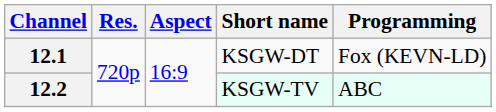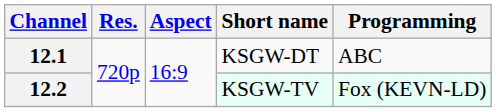12.1 | Programming: Fox (KEVN-LD) -> ABC
12.2 | Programming: ABC -> Fox (KEVN-LD)
